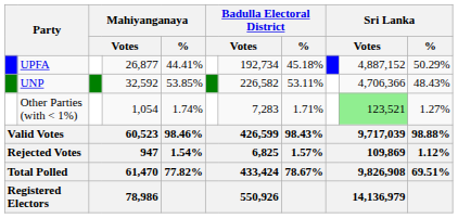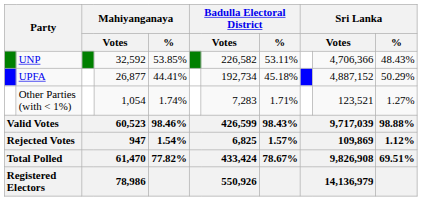rows swapped: UNP <-> UPFA
Other Parties (with < 1%) | column 10: lightgreen background -> no background
